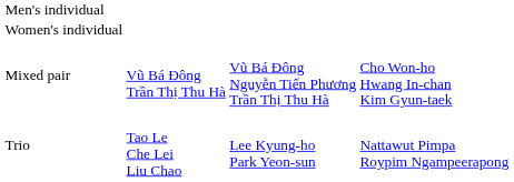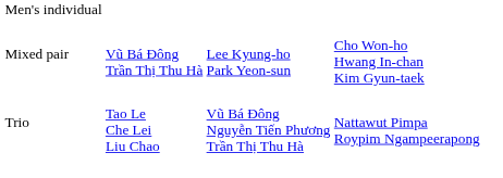- row: Women's individual
Mixed pair | column 3: Vũ Bá Đông Nguyễn Tiến Phương Trần Thị Thu Hà -> Lee Kyung-ho Park Yeon-sun
Trio | column 3: Lee Kyung-ho Park Yeon-sun -> Vũ Bá Đông Nguyễn Tiến Phương Trần Thị Thu Hà
